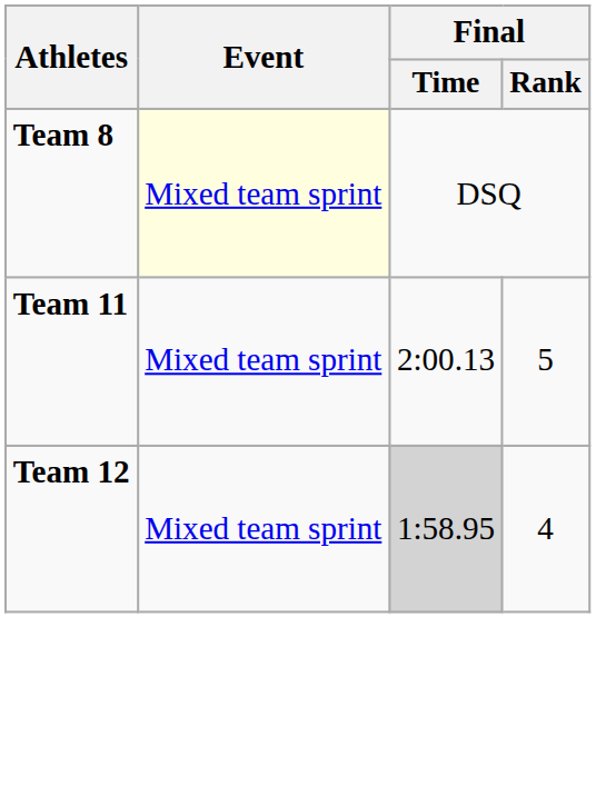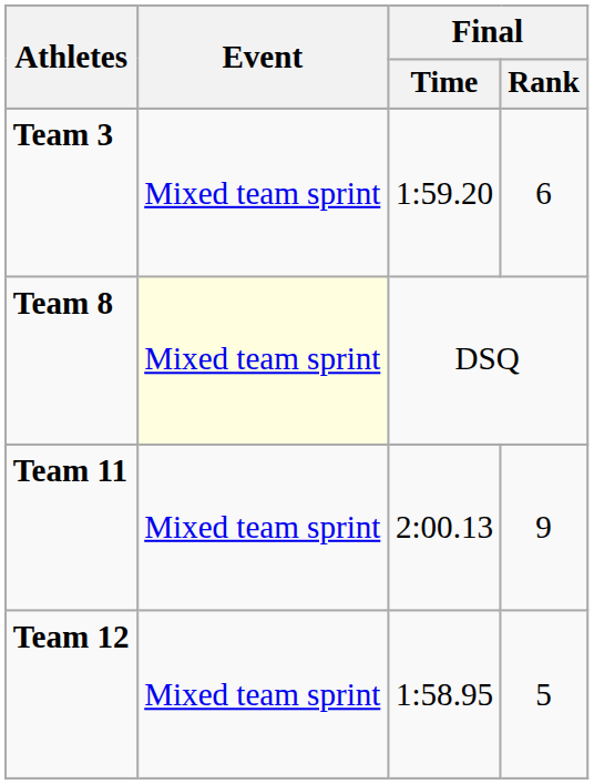+ row: Team 3 | Mixed team sprint | 1:59.20 | 6
Team 11 | Final / Rank: 5 -> 9
Team 12 | Final / Time: lightgrey background -> no background
Team 12 | Final / Rank: 4 -> 5
